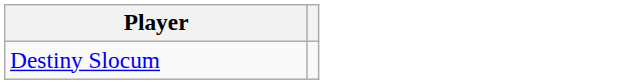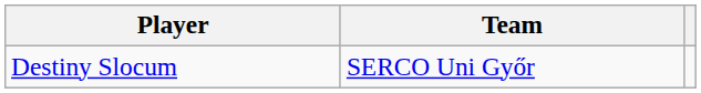+ column: Team | SERCO Uni Győr
